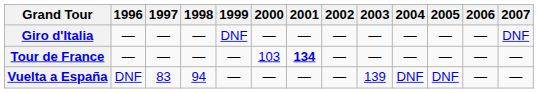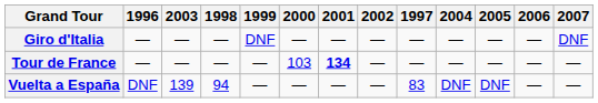columns swapped: 1997 <-> 2003
